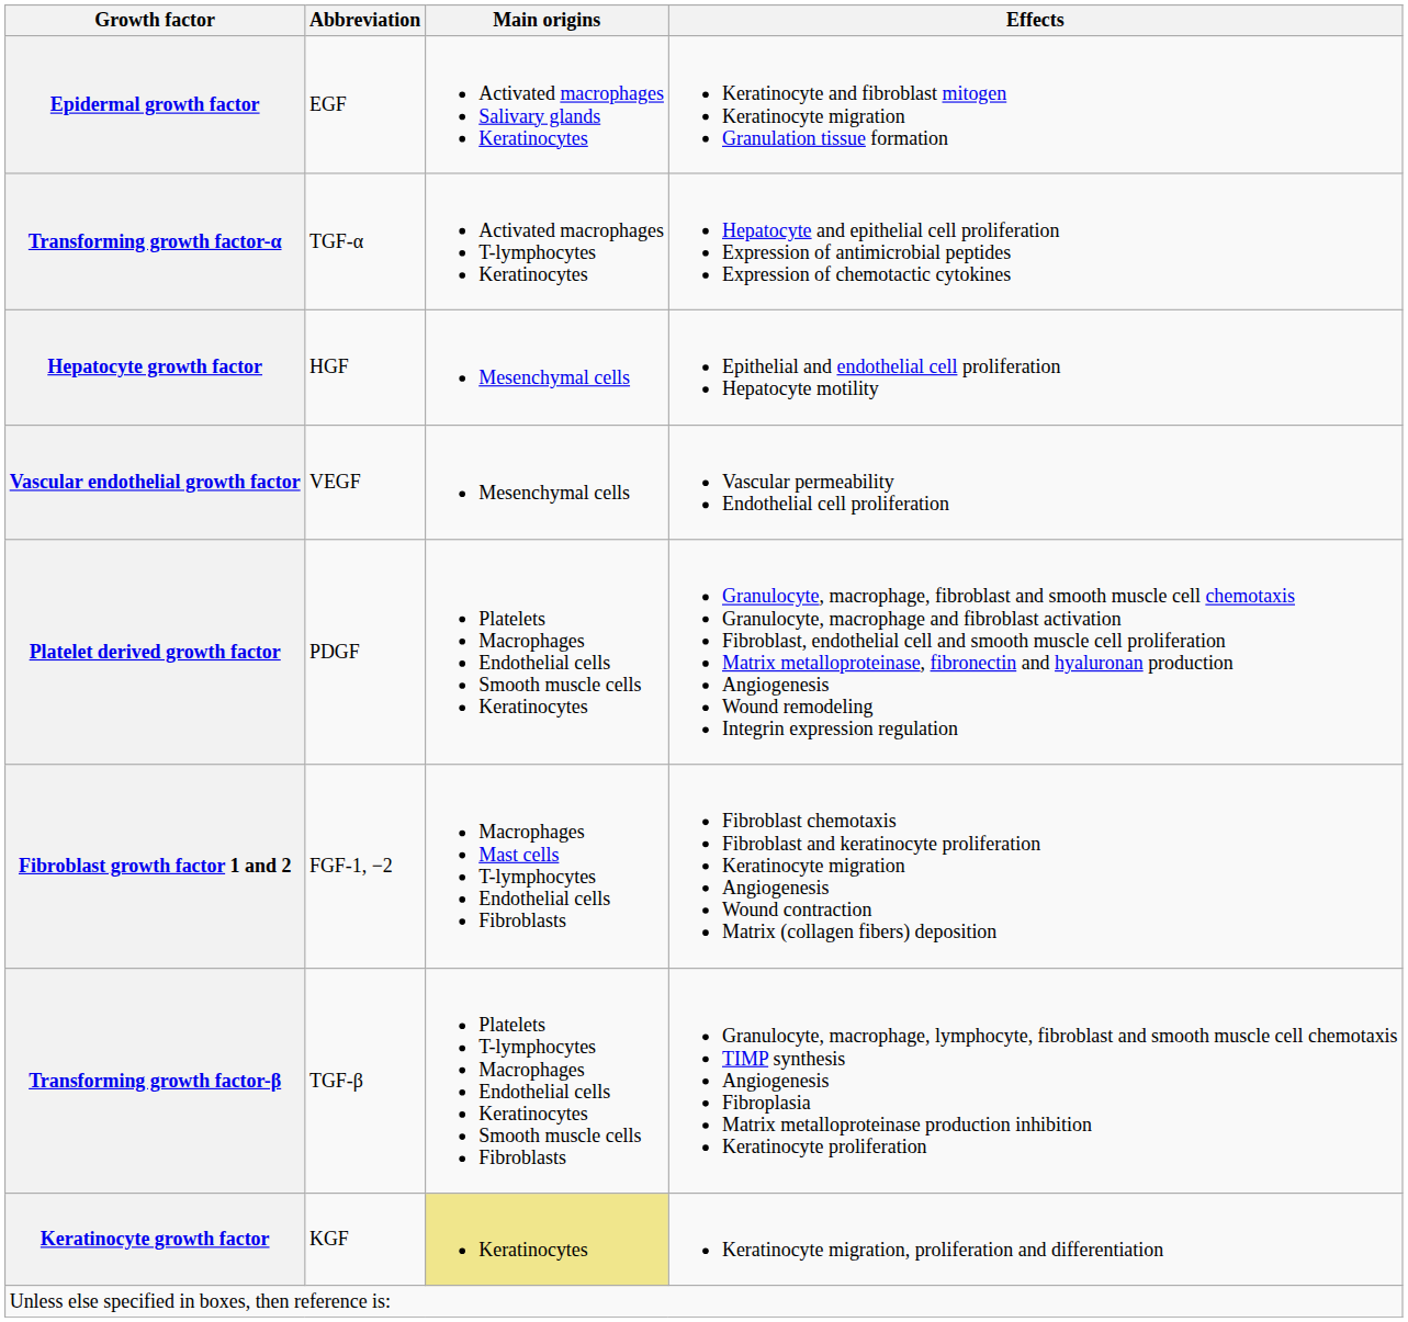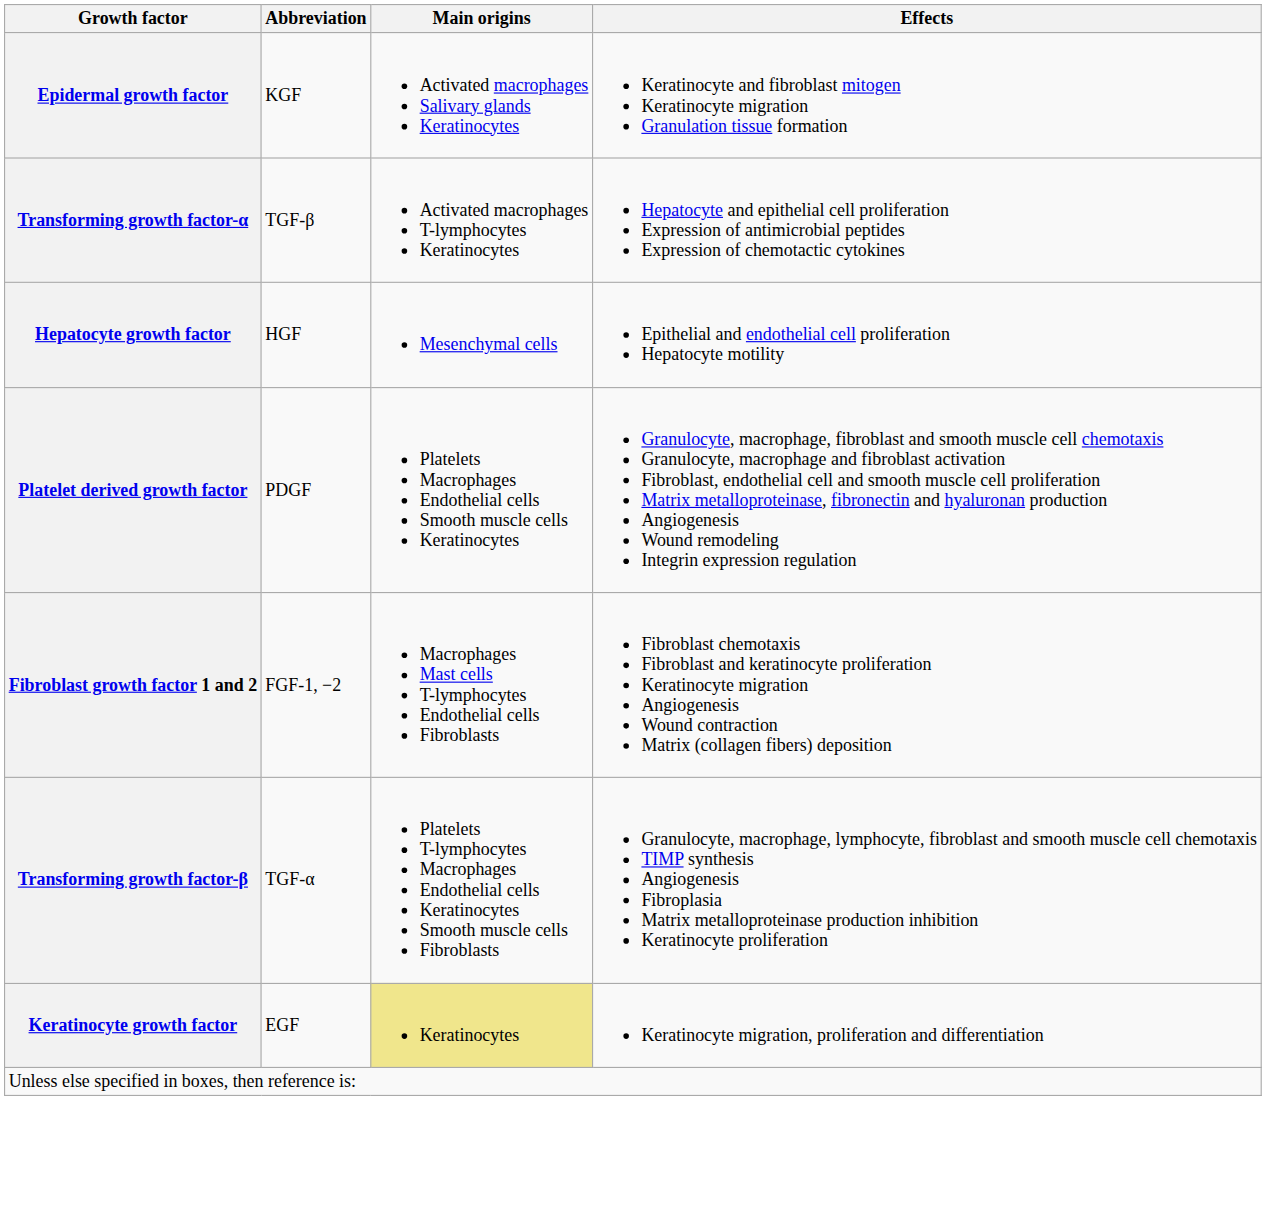Epidermal growth factor | Abbreviation: EGF -> KGF
Transforming growth factor-α | Abbreviation: TGF-α -> TGF-β
- row: Vascular endothelial growth factor | VEGF | Mesenchymal cells | Vascular permeability Endothelial cell proliferation
Transforming growth factor-β | Abbreviation: TGF-β -> TGF-α
Keratinocyte growth factor | Abbreviation: KGF -> EGF
